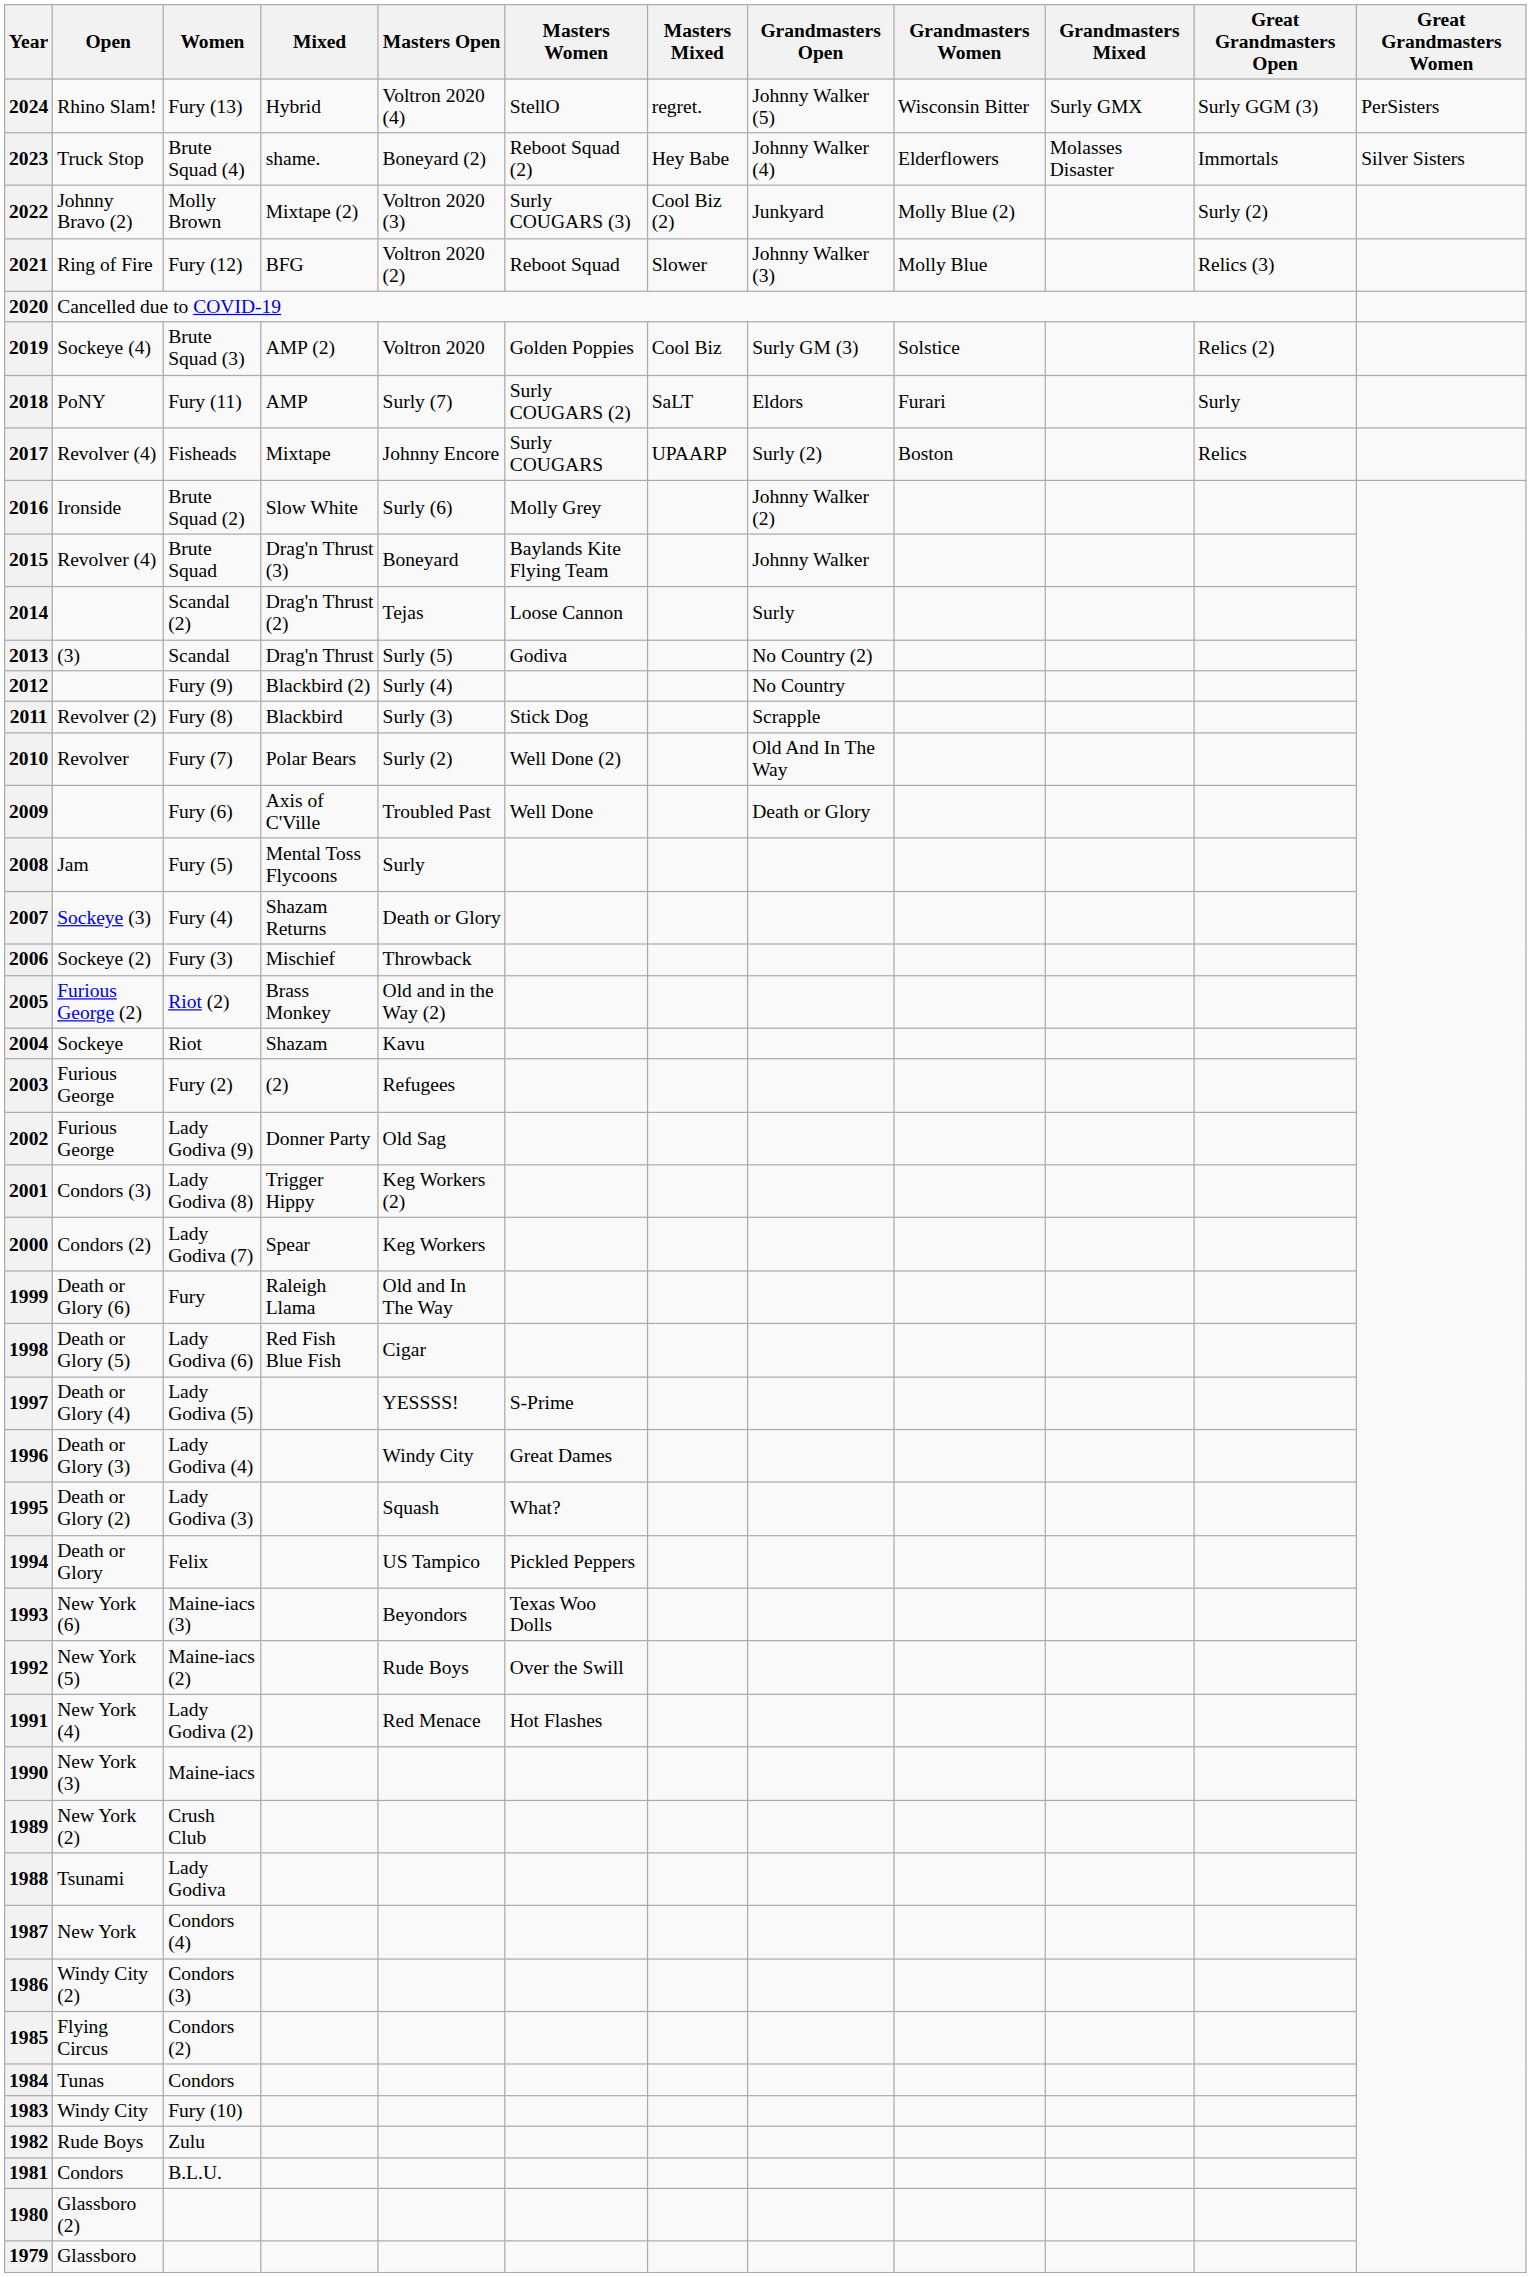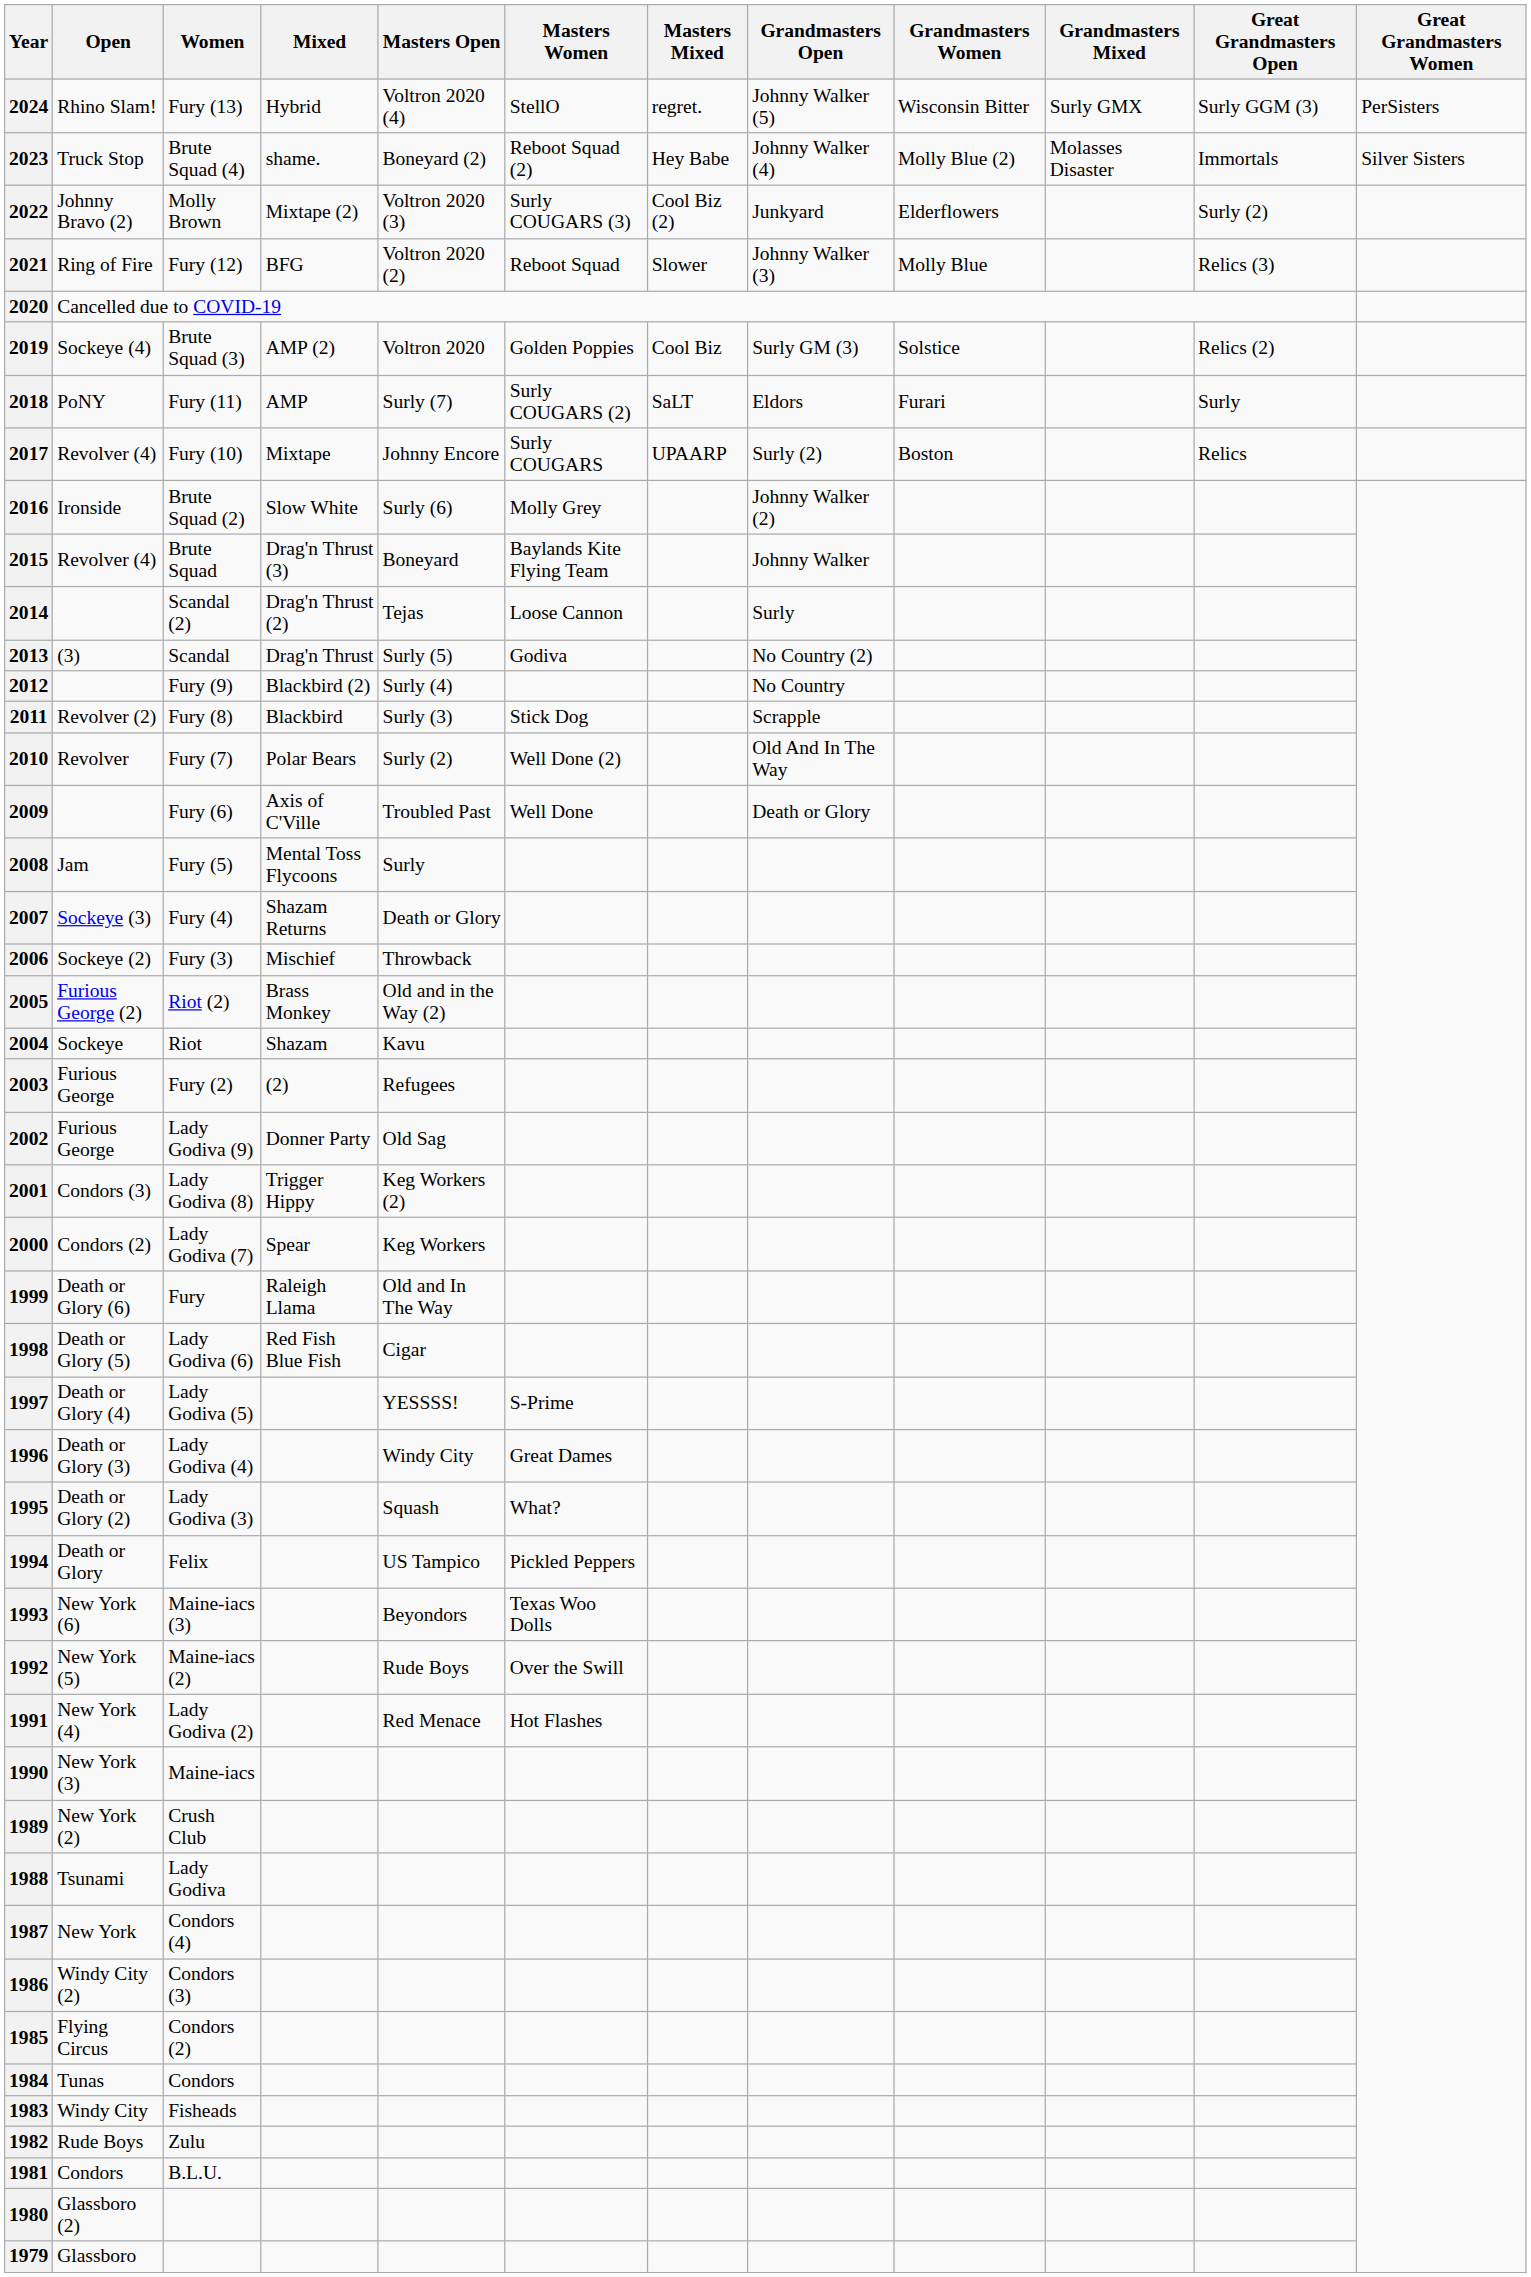2023 | Grandmasters Women: Elderflowers -> Molly Blue (2)
2022 | Grandmasters Women: Molly Blue (2) -> Elderflowers
2017 | Women: Fisheads -> Fury (10)
1983 | Women: Fury (10) -> Fisheads
